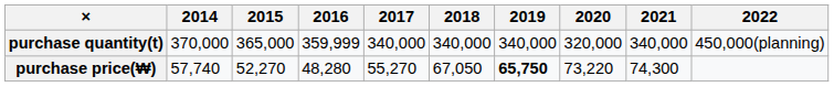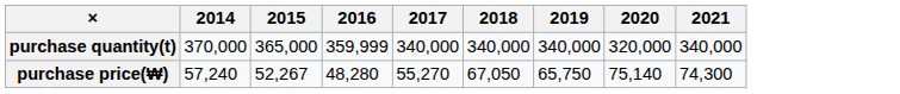- column: 2022 | 450,000(planning)
purchase price(₩) | 2014: 57,740 -> 57,240
purchase price(₩) | 2015: 52,270 -> 52,267
purchase price(₩) | 2019: bold -> normal
purchase price(₩) | 2020: 73,220 -> 75,140
